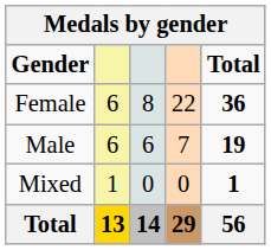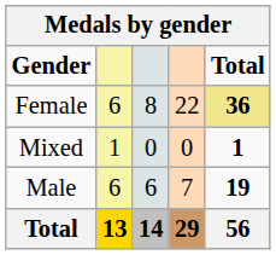Female | Total: no background -> khaki background
rows swapped: Male <-> Mixed
